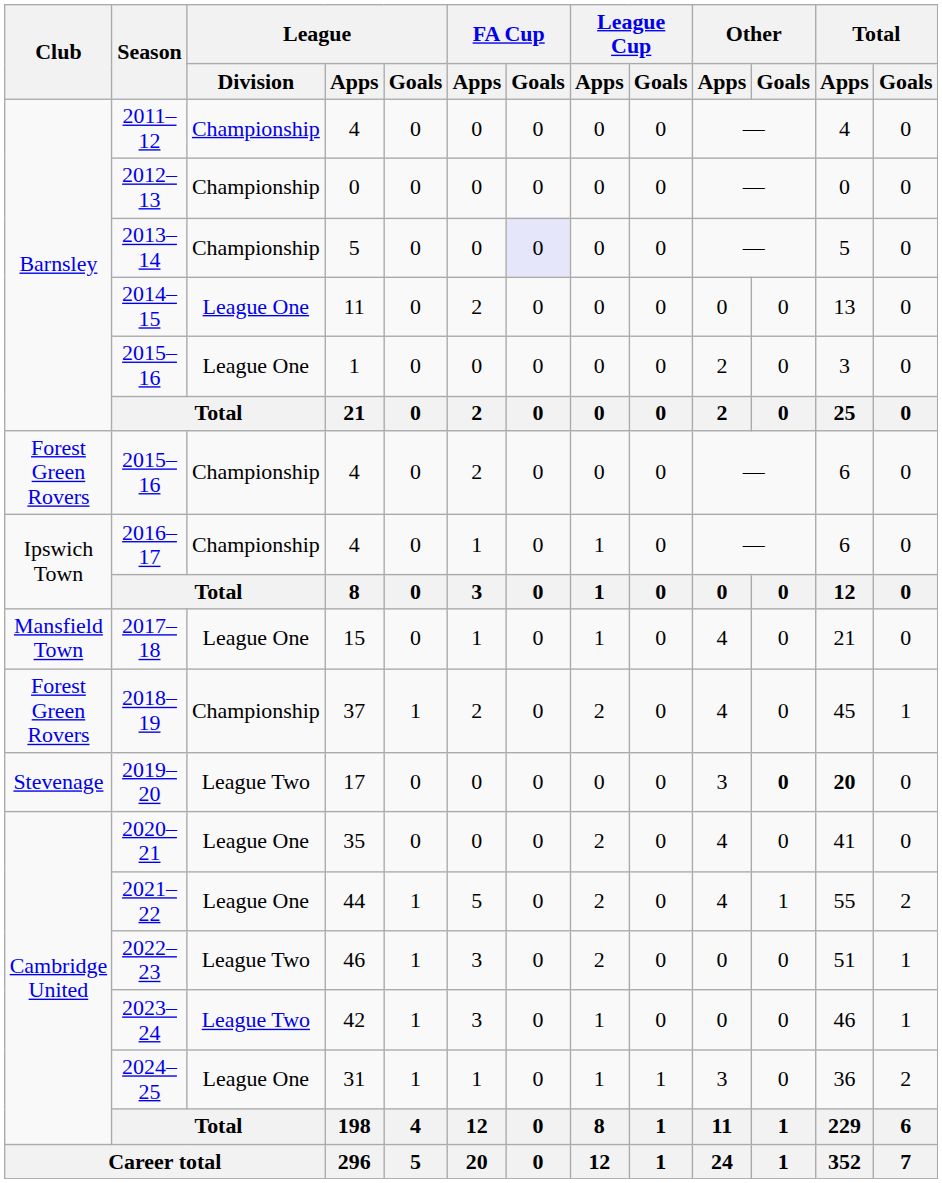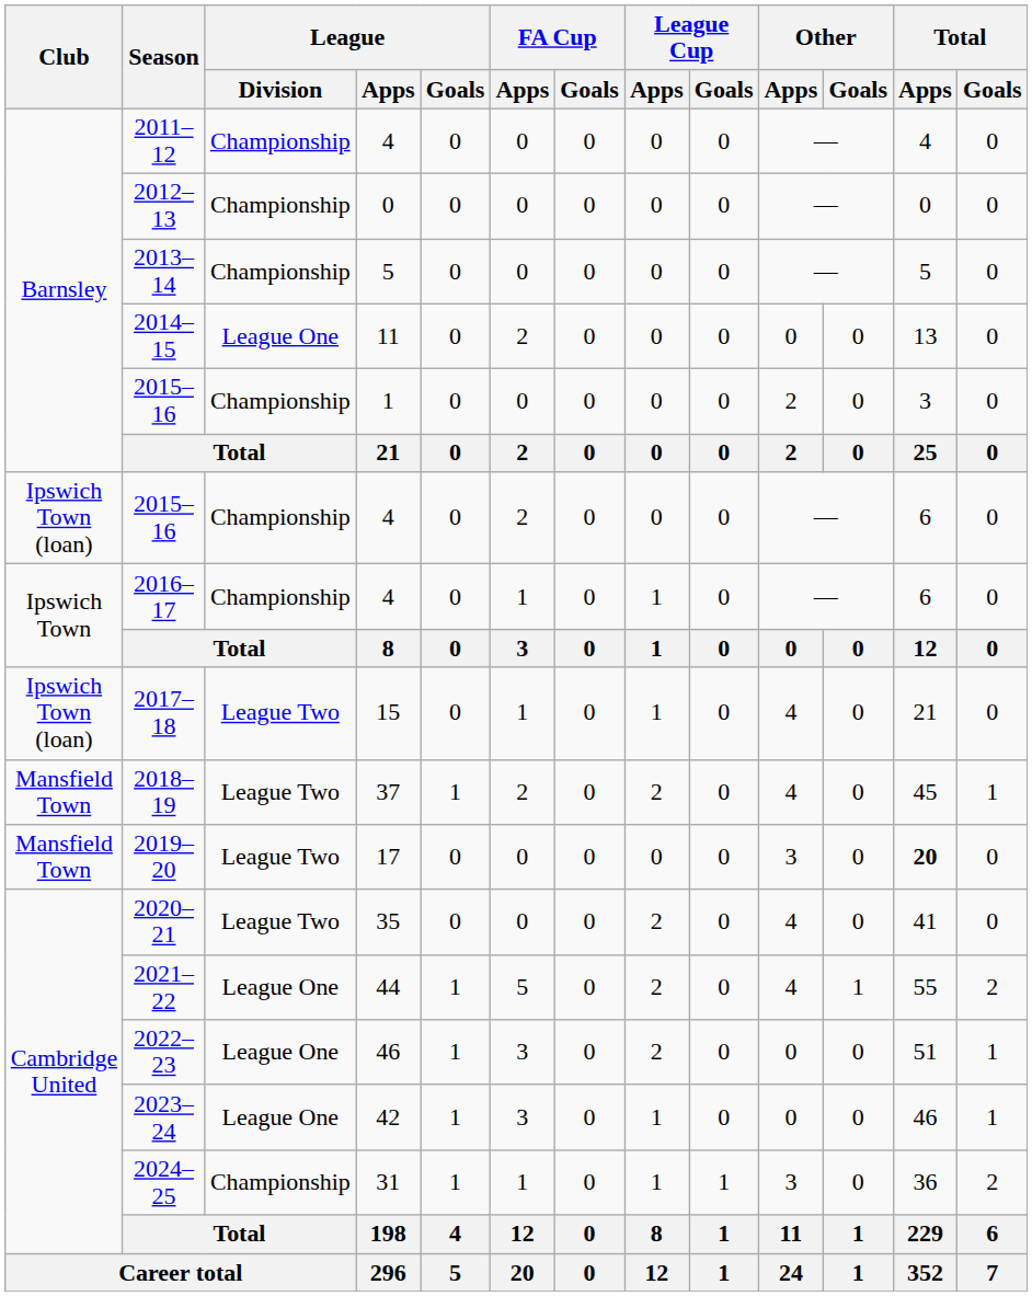2013–14 | FA Cup / Goals: lavender background -> no background
2015–16 / 1 | League / Division: League One -> Championship
2015–16 / 4 | Club: Forest Green Rovers -> Ipswich Town (loan)
2017–18 | Club: Mansfield Town -> Ipswich Town (loan)
2017–18 | League / Division: League One -> League Two
2018–19 | Club: Forest Green Rovers -> Mansfield Town
2018–19 | League / Division: Championship -> League Two
2019–20 | Club: Stevenage -> Mansfield Town
2019–20 | Other / Goals: bold -> normal
2020–21 | League / Division: League One -> League Two
2022–23 | League / Division: League Two -> League One
2023–24 | League / Division: League Two -> League One
2024–25 | League / Division: League One -> Championship
